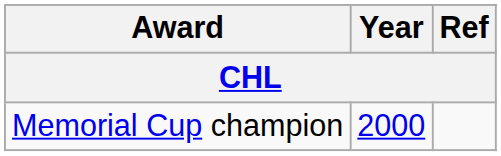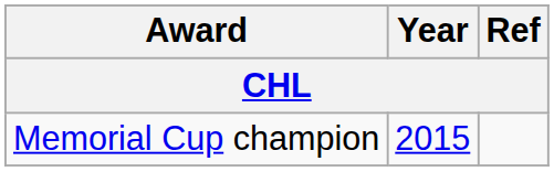Memorial Cup champion | Year: 2000 -> 2015
